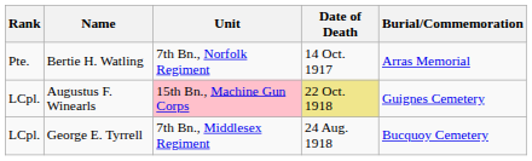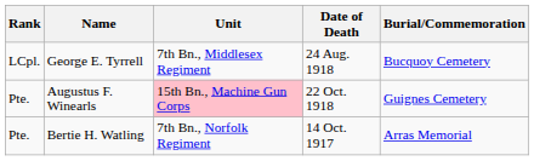rows swapped: George E. Tyrrell <-> Bertie H. Watling
Augustus F. Winearls | Rank: LCpl. -> Pte.
Augustus F. Winearls | Date of Death: khaki background -> no background
